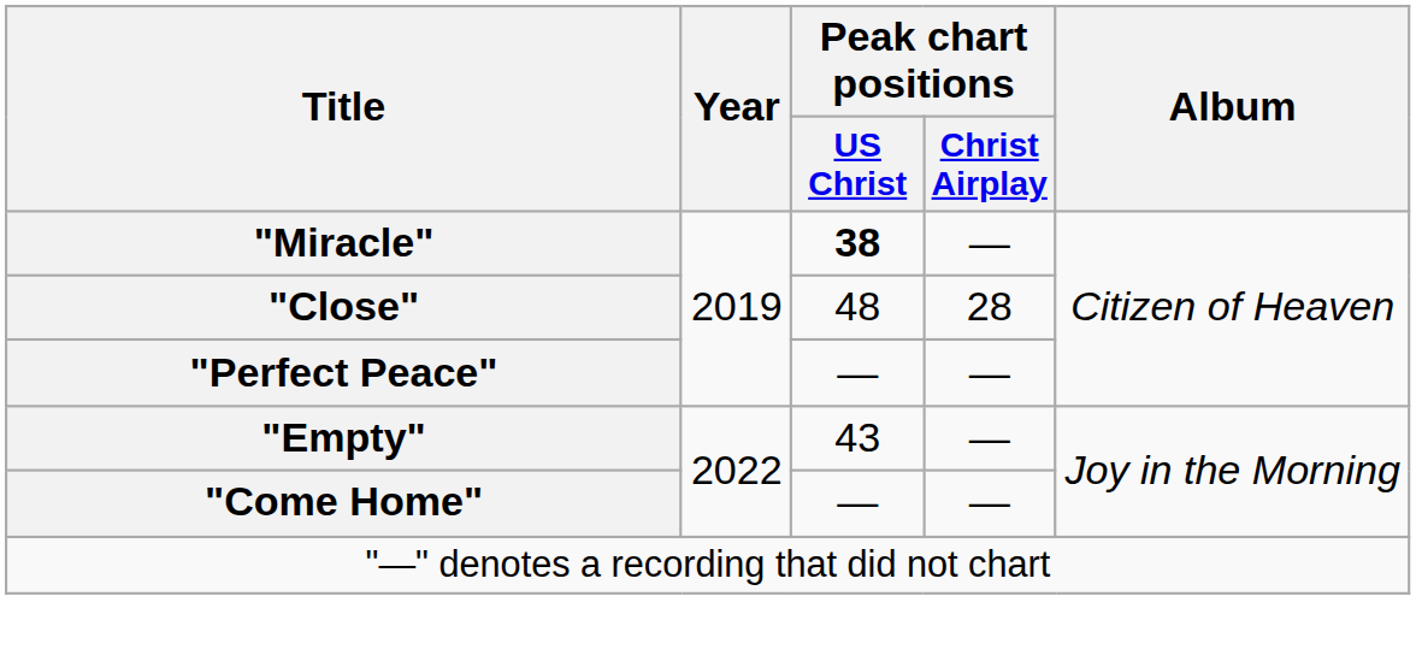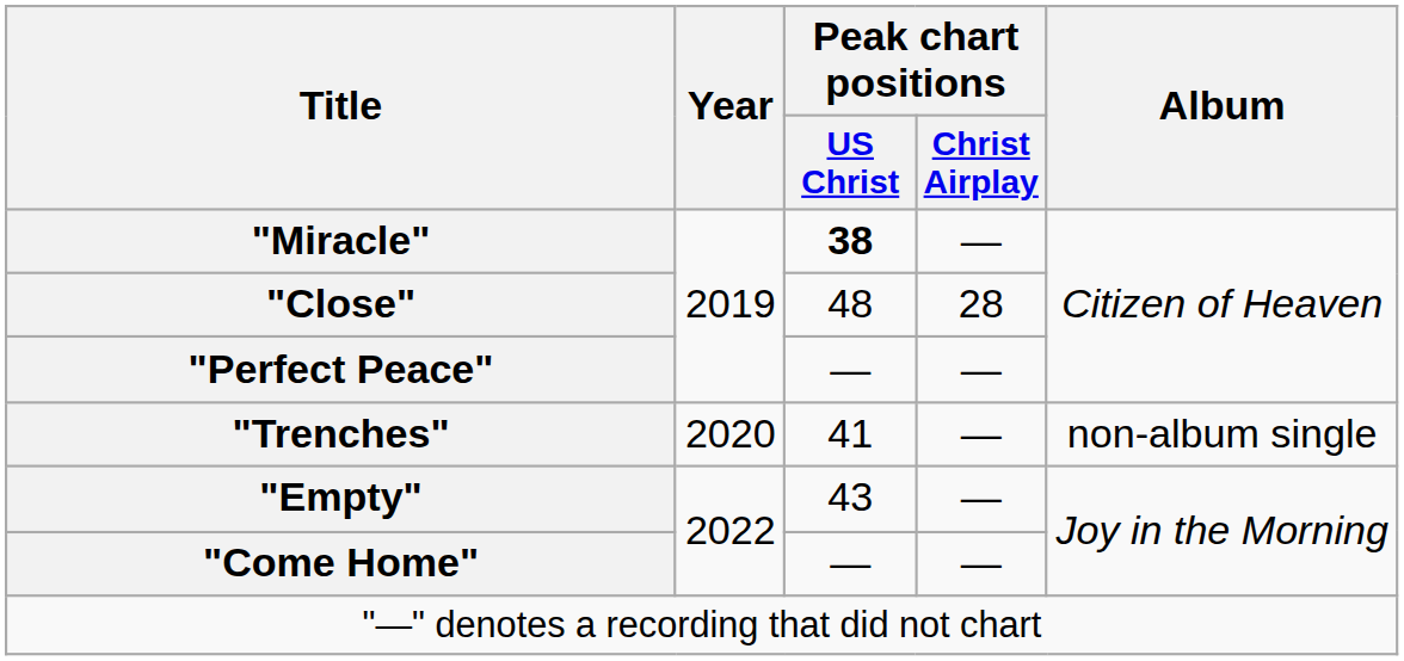+ row: "Trenches" | 2020 | 41 | — | non-album single
